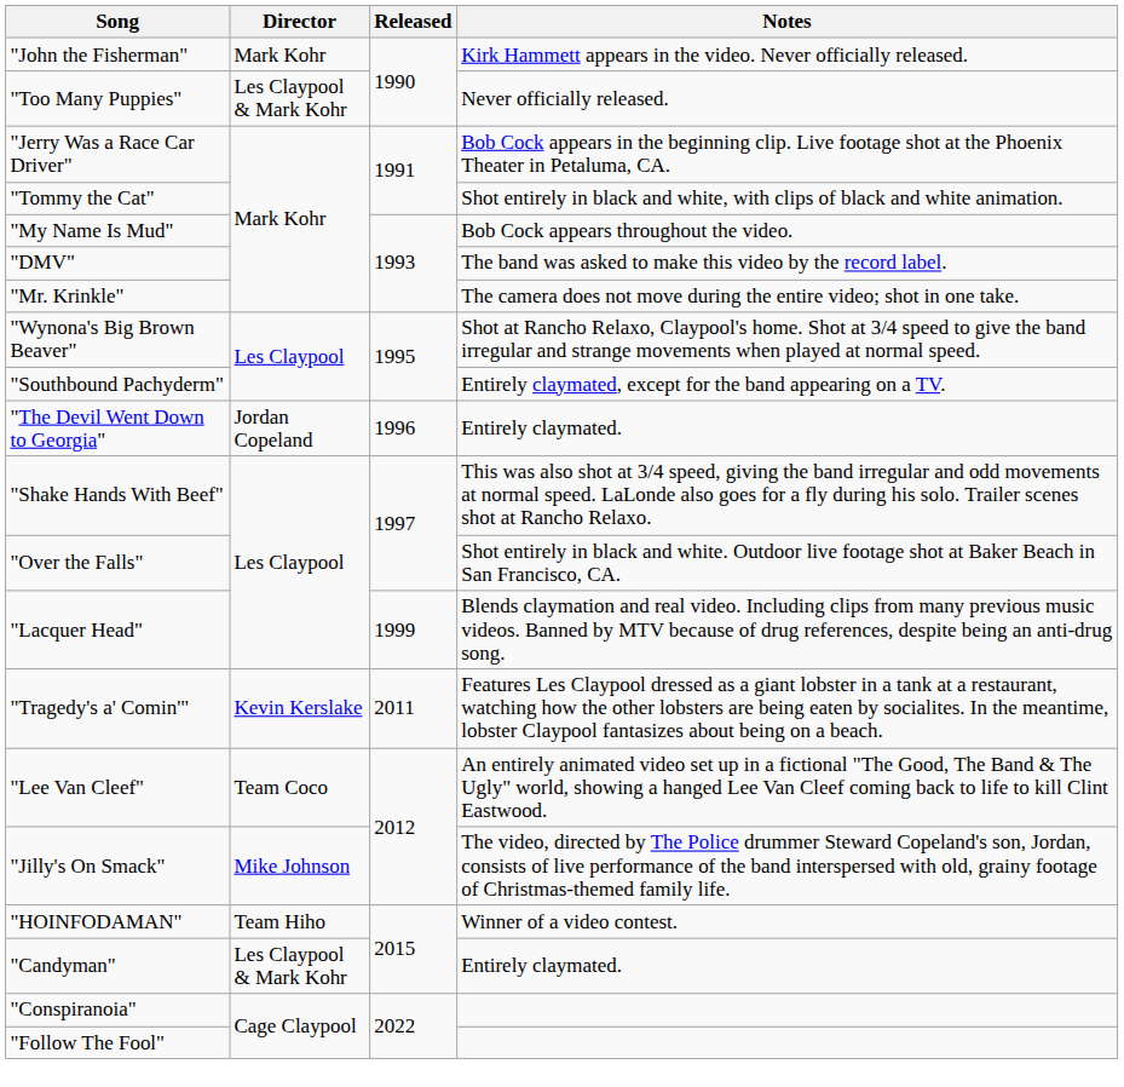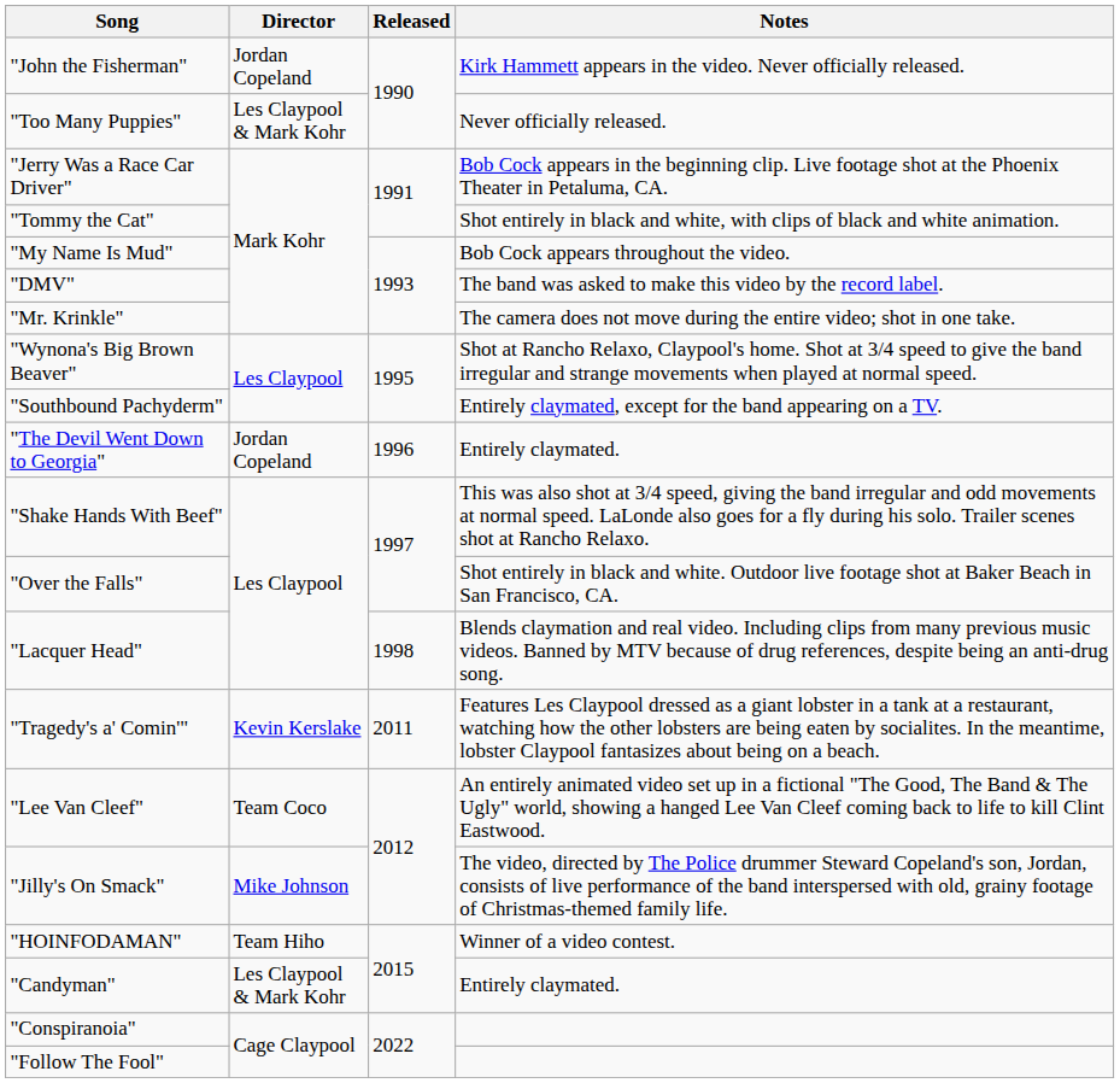"John the Fisherman" | Director: Mark Kohr -> Jordan Copeland
"Lacquer Head" | Released: 1999 -> 1998
